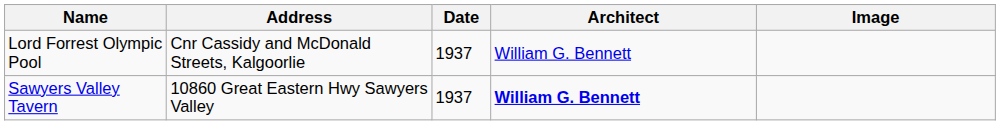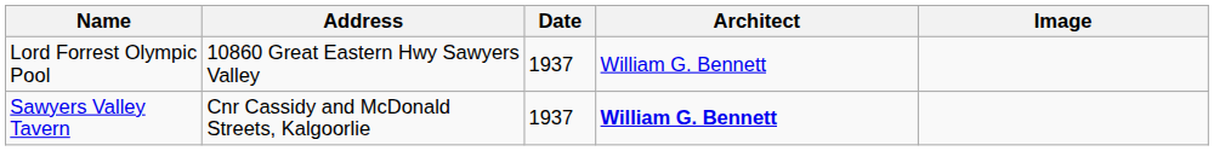Lord Forrest Olympic Pool | Address: Cnr Cassidy and McDonald Streets, Kalgoorlie -> 10860 Great Eastern Hwy Sawyers Valley
Sawyers Valley Tavern | Address: 10860 Great Eastern Hwy Sawyers Valley -> Cnr Cassidy and McDonald Streets, Kalgoorlie
